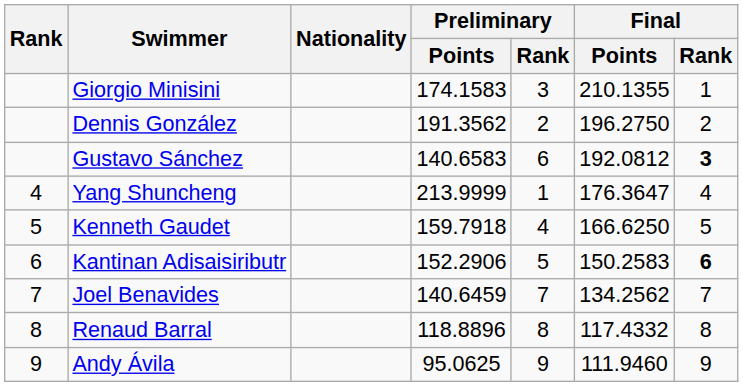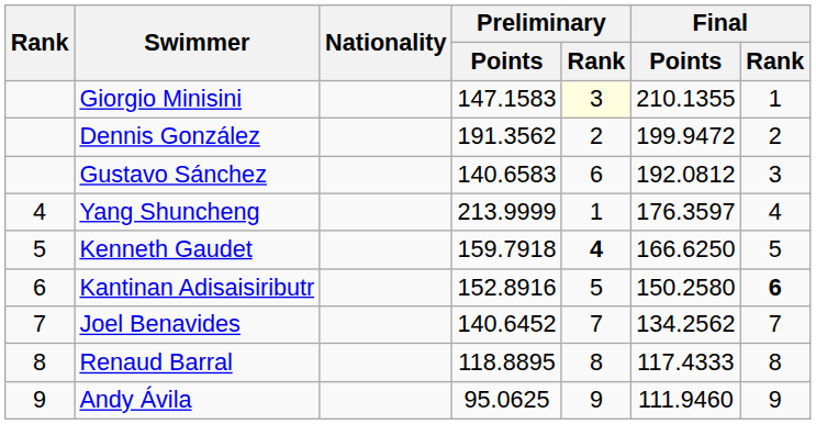Giorgio Minisini | Preliminary / Points: 174.1583 -> 147.1583
Giorgio Minisini | Preliminary / Rank: no background -> lightyellow background
Dennis González | Final / Points: 196.2750 -> 199.9472
Gustavo Sánchez | Final / Rank: bold -> normal
Yang Shuncheng | Final / Points: 176.3647 -> 176.3597
Kenneth Gaudet | Preliminary / Rank: normal -> bold
Kantinan Adisaisiributr | Preliminary / Points: 152.2906 -> 152.8916
Kantinan Adisaisiributr | Final / Points: 150.2583 -> 150.2580
Joel Benavides | Preliminary / Points: 140.6459 -> 140.6452
Renaud Barral | Preliminary / Points: 118.8896 -> 118.8895
Renaud Barral | Final / Points: 117.4332 -> 117.4333
